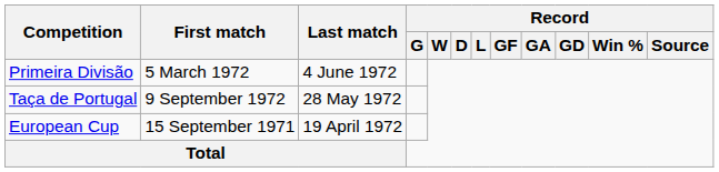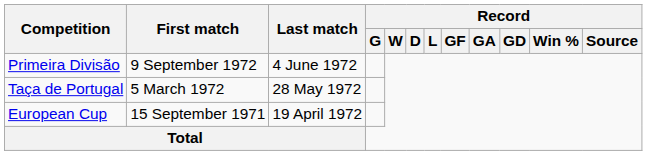Primeira Divisão | First match: 5 March 1972 -> 9 September 1972
Taça de Portugal | First match: 9 September 1972 -> 5 March 1972
